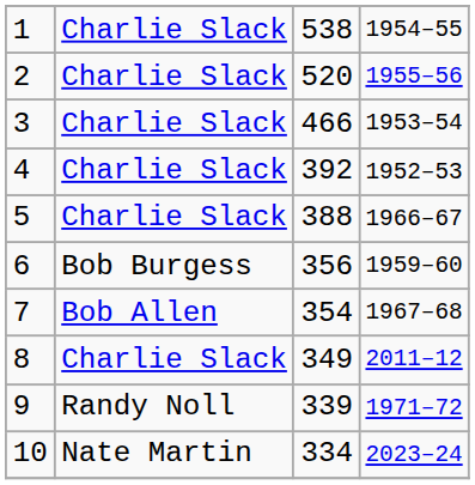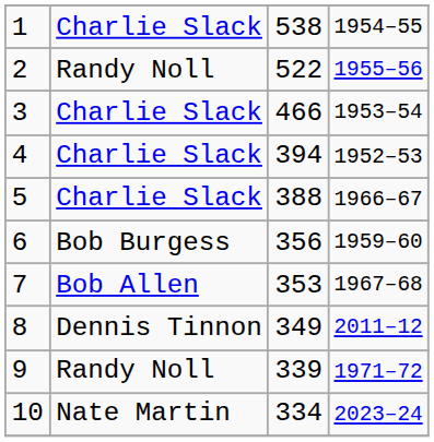2 | column 2: Charlie Slack -> Randy Noll
2 | column 3: 520 -> 522
4 | column 3: 392 -> 394
7 | column 3: 354 -> 353
8 | column 2: Charlie Slack -> Dennis Tinnon
